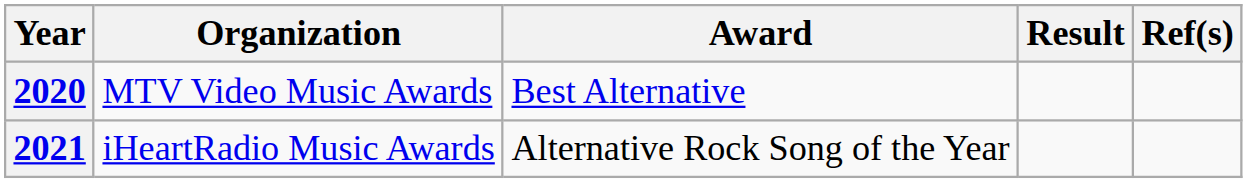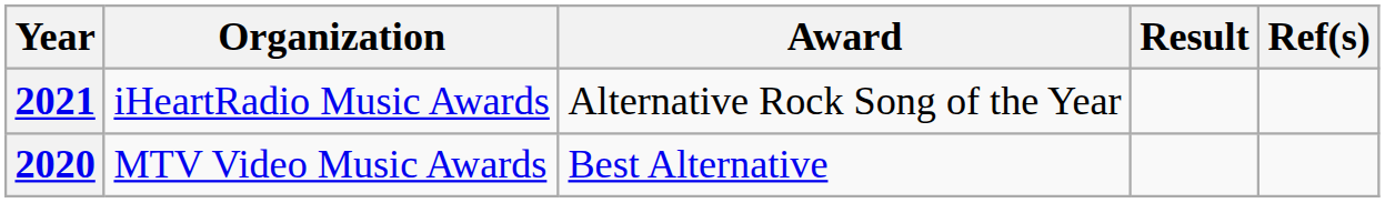rows swapped: 2020 <-> 2021
